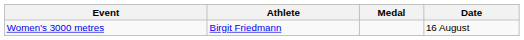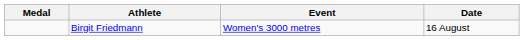columns swapped: Medal <-> Event
